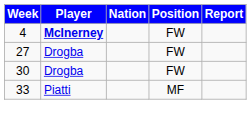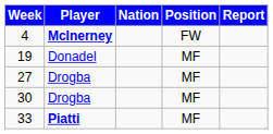+ row: 19 | Donadel | MF
27 | Position: FW -> MF
30 | Position: FW -> MF
33 | Player: normal -> bold
